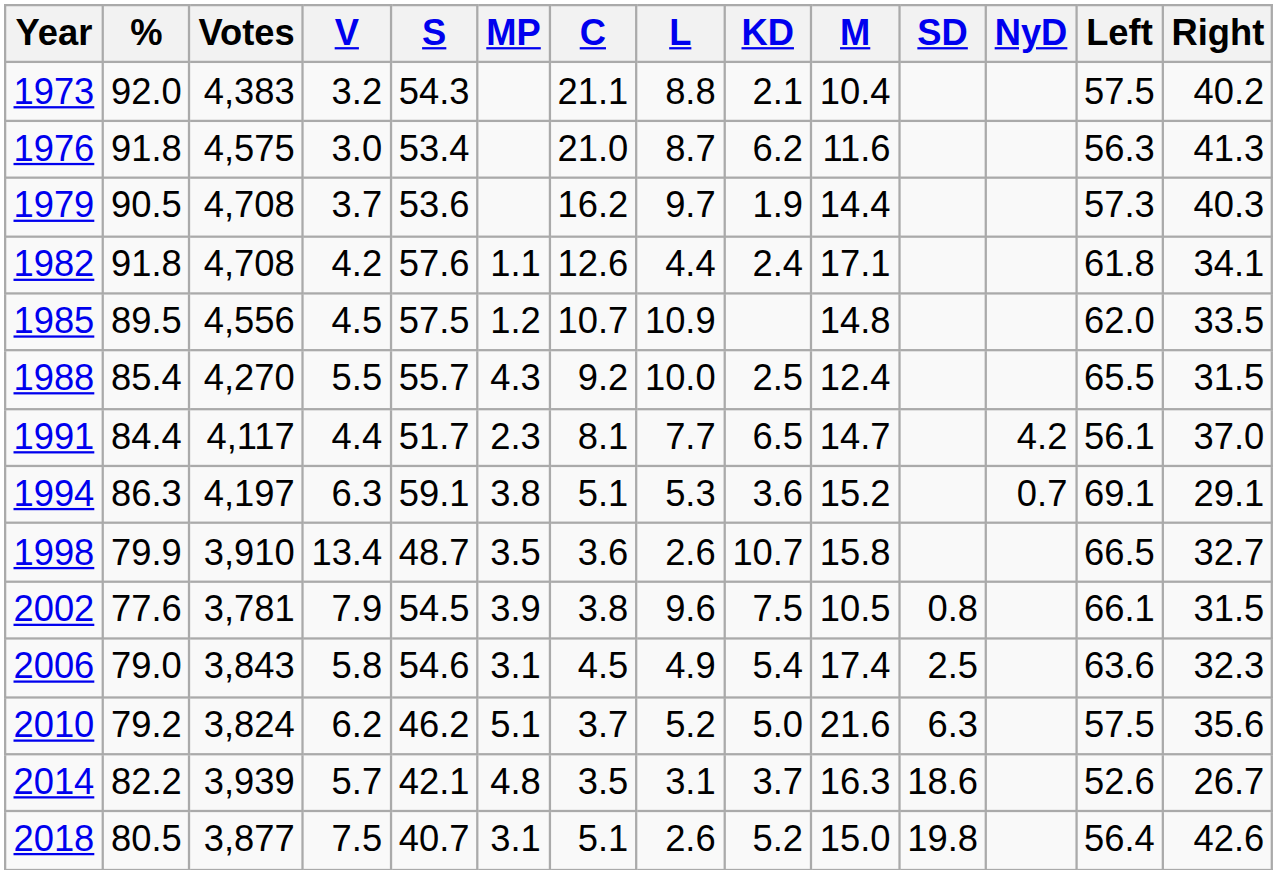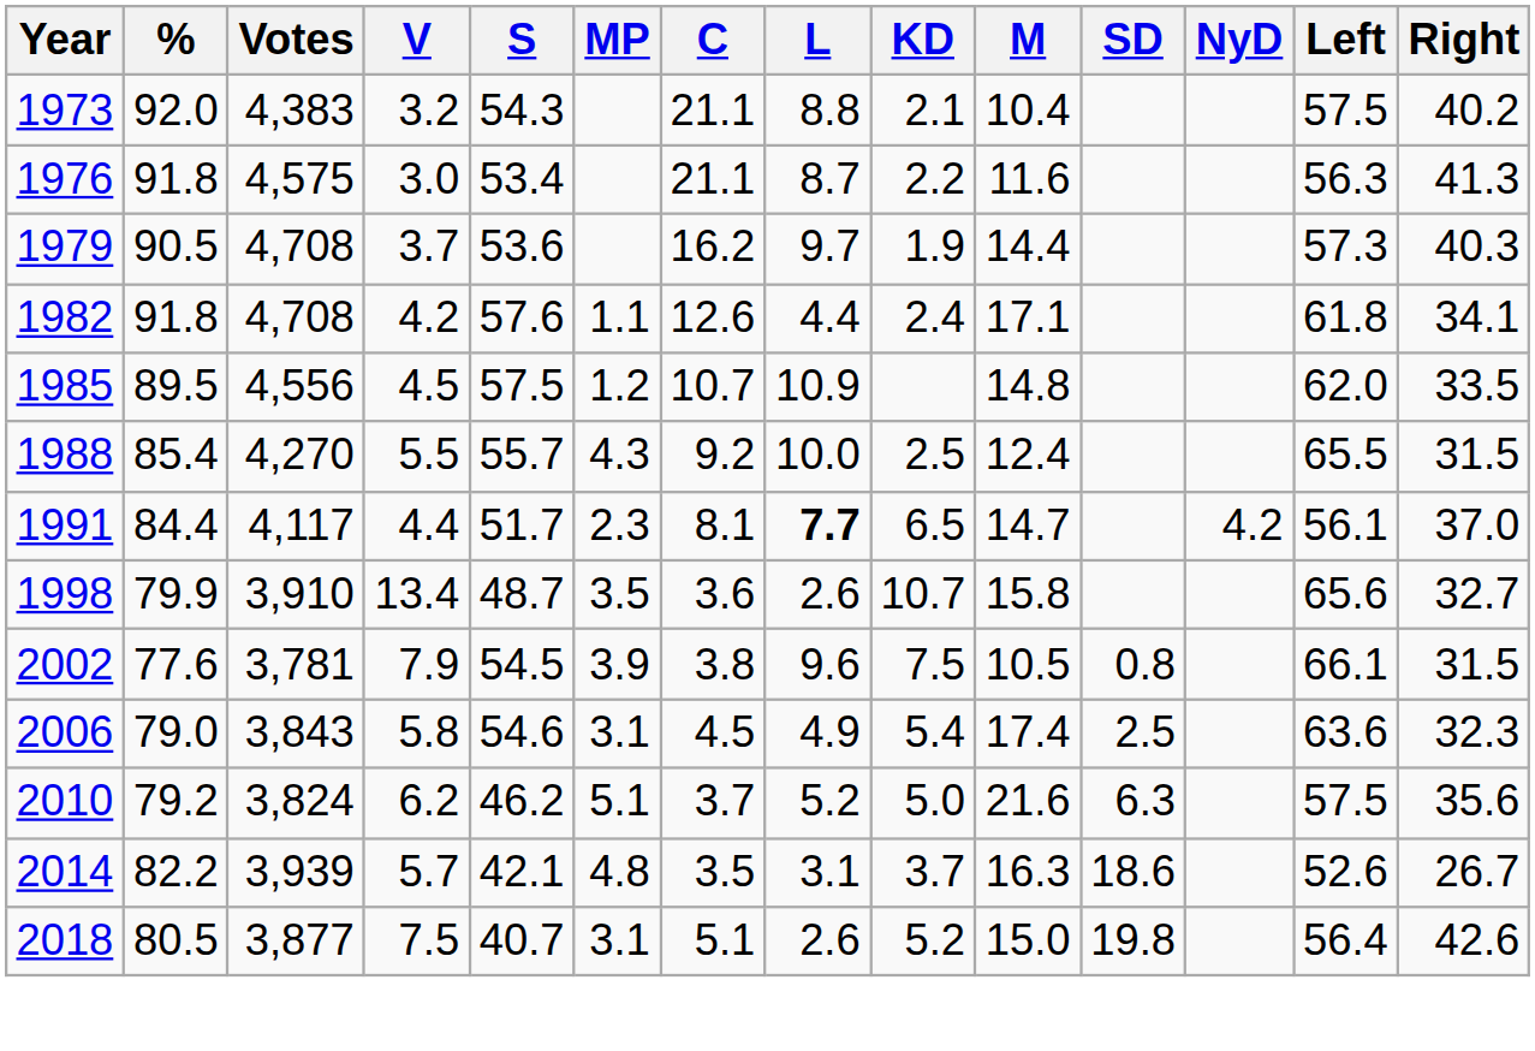1976 | C: 21.0 -> 21.1
1976 | KD: 6.2 -> 2.2
1991 | L: normal -> bold
- row: 1994 | 86.3 | 4,197 | 6.3 | 59.1 | 3.8 | 5.1 | 5.3 | 3.6 | 15.2 | 0.7 | 69.1 | 29.1
1998 | Left: 66.5 -> 65.6
